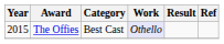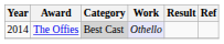The Offies | Year: 2015 -> 2014
The Offies | Category: no background -> lightgrey background
